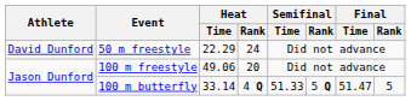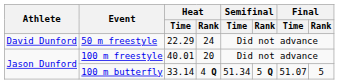100 m freestyle | Heat / Time: 49.06 -> 40.01
100 m butterfly | Semifinal / Time: 51.33 -> 51.34
100 m butterfly | Final / Time: 51.47 -> 51.07
